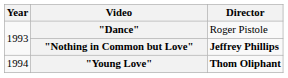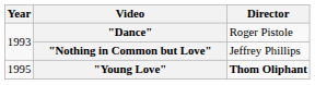"Nothing in Common but Love" | Director: bold -> normal
"Young Love" | Year: 1994 -> 1995
